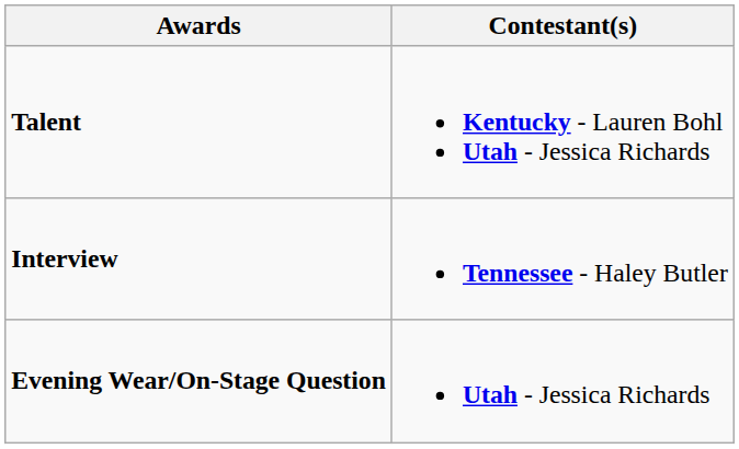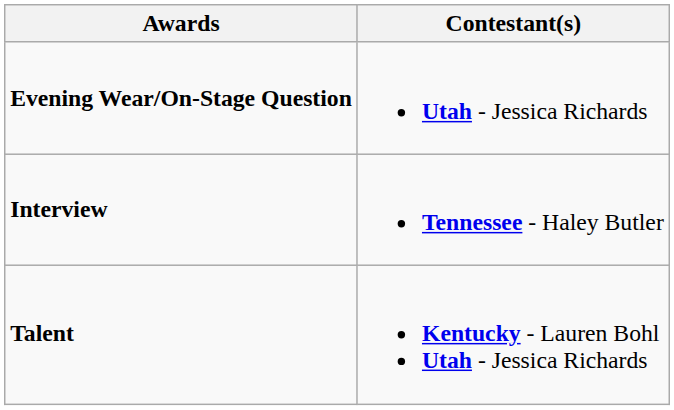rows swapped: Evening Wear/On-Stage Question <-> Talent
